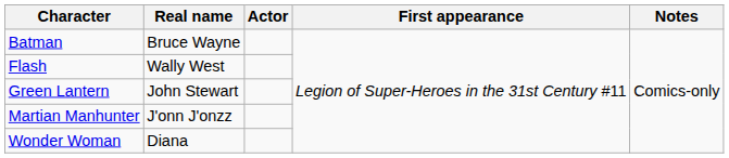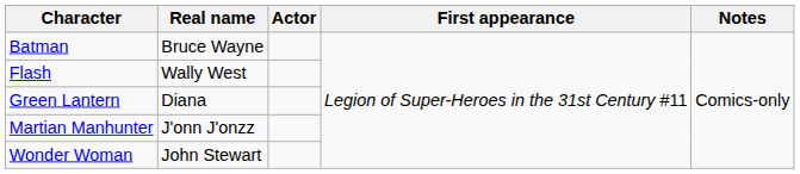Green Lantern | Real name: John Stewart -> Diana
Wonder Woman | Real name: Diana -> John Stewart
